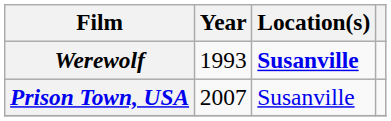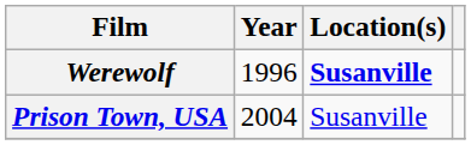Werewolf | Year: 1993 -> 1996
Prison Town, USA | Year: 2007 -> 2004
